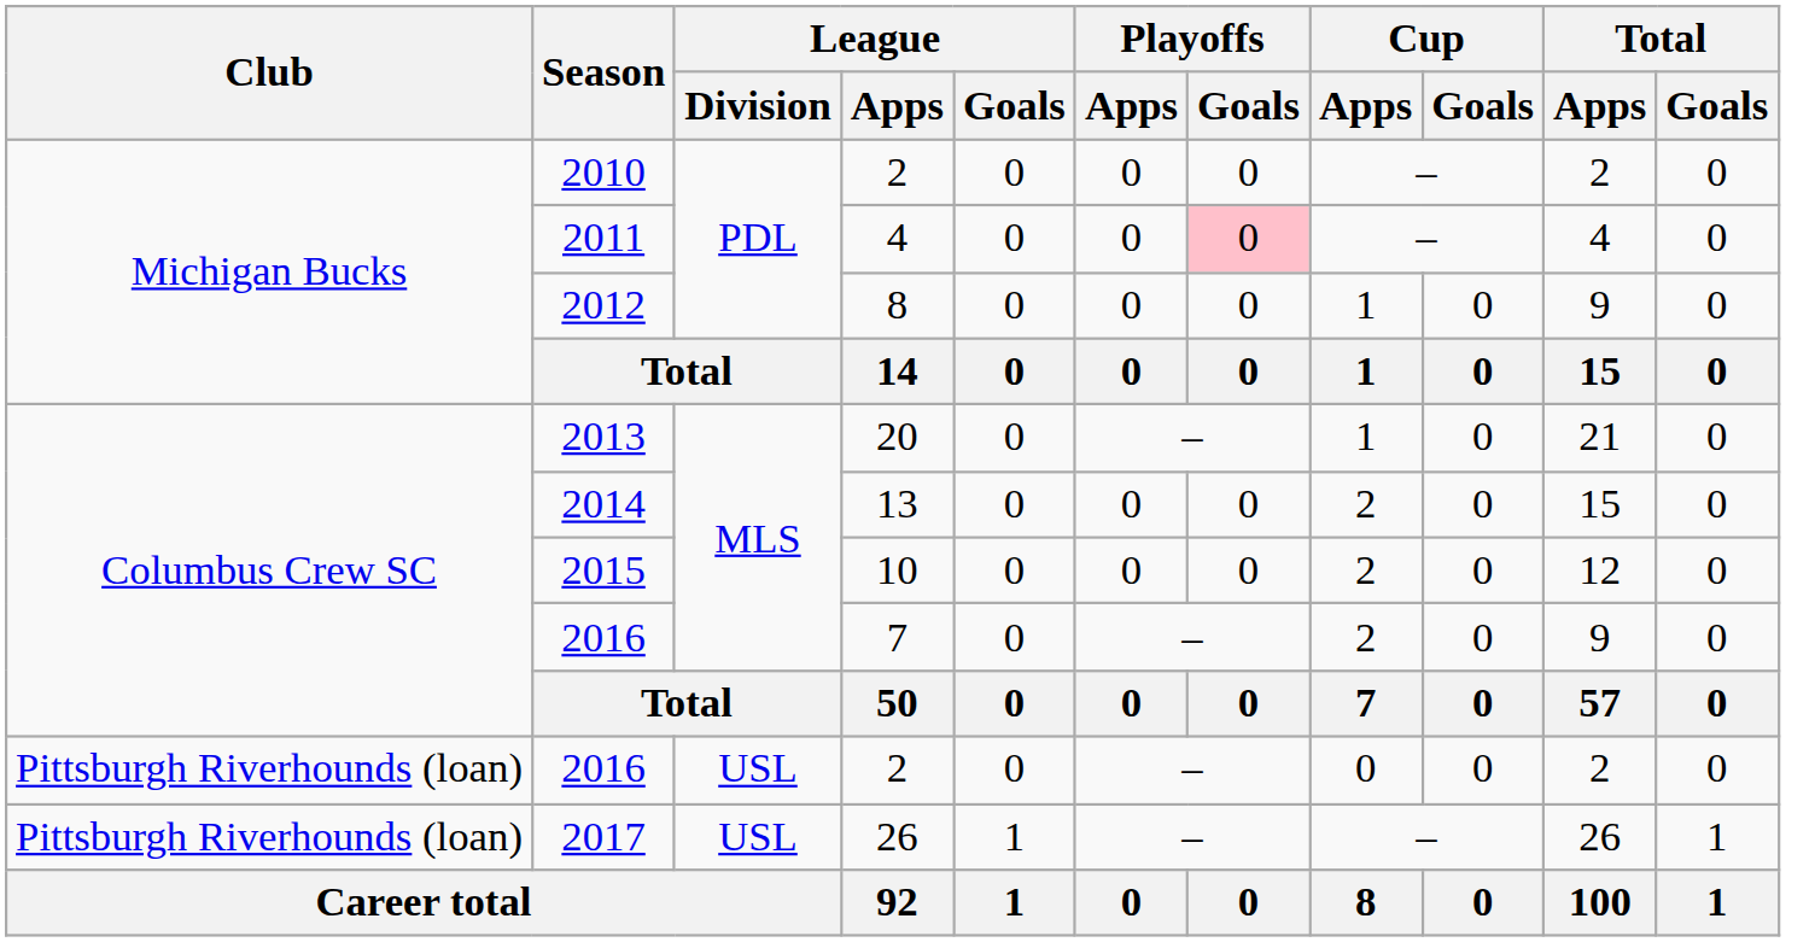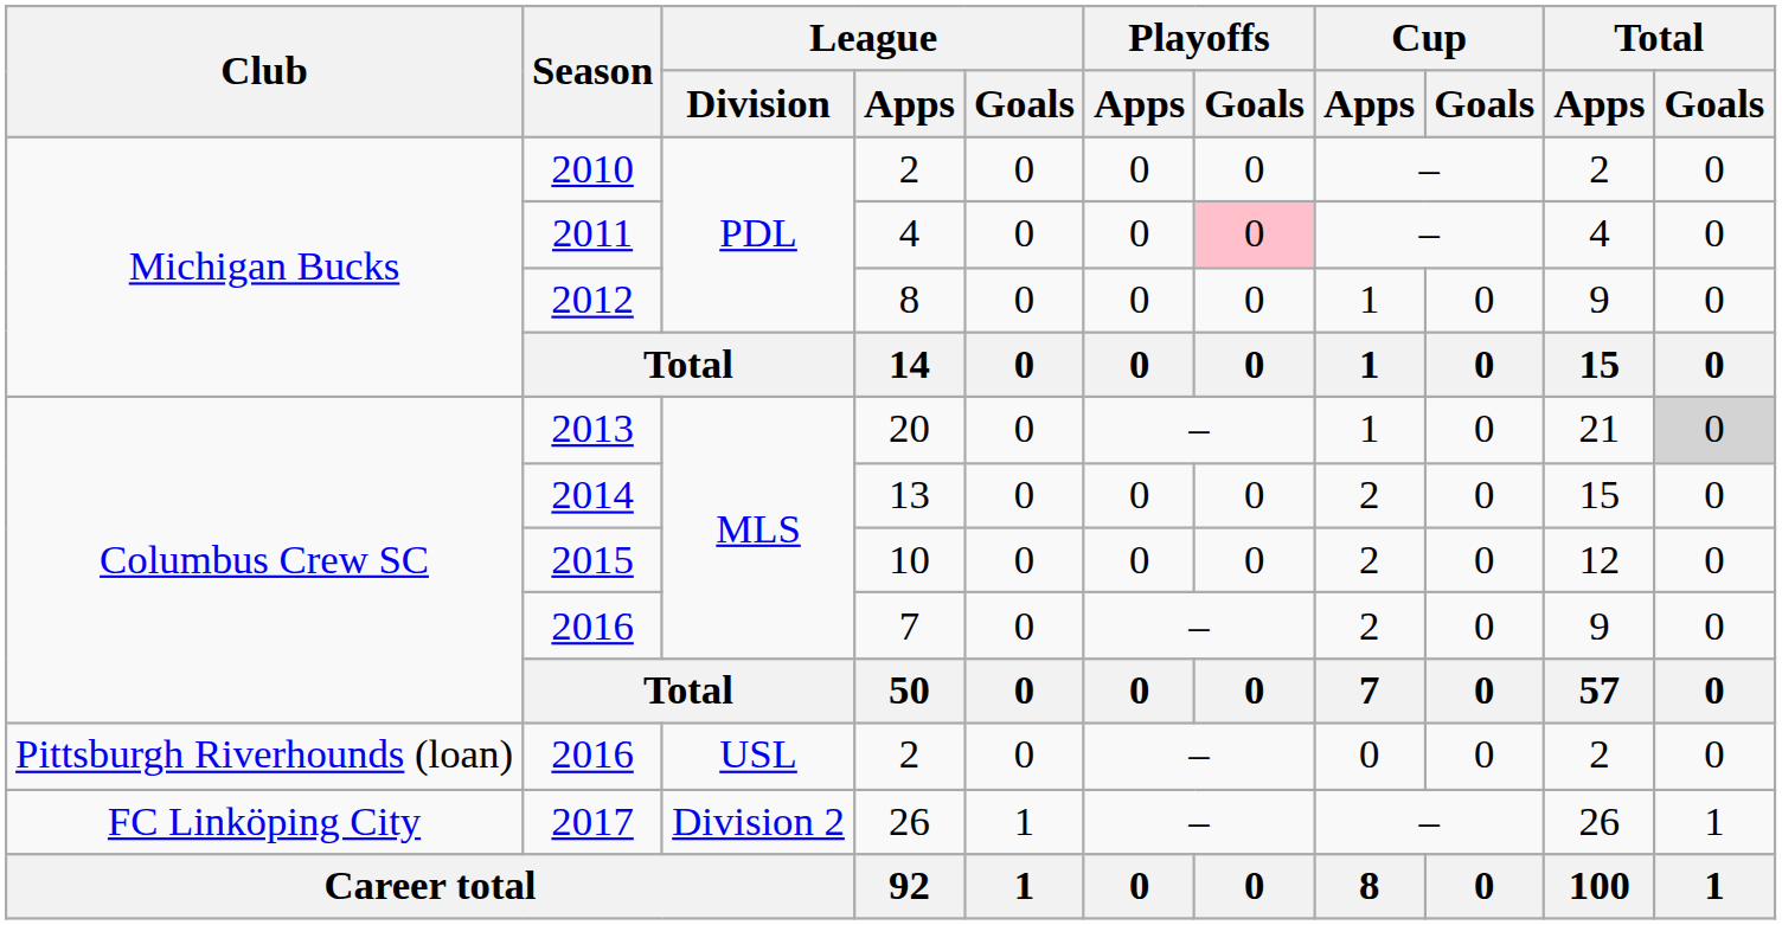2013 | Total / Goals: no background -> lightgrey background
2017 | Club: Pittsburgh Riverhounds (loan) -> FC Linköping City
2017 | League / Division: USL -> Division 2
